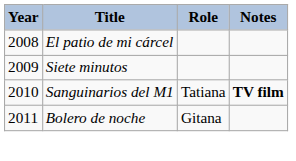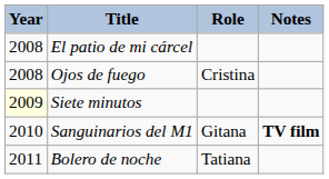+ row: 2008 | Ojos de fuego | Cristina
Siete minutos | Year: no background -> lightyellow background
Sanguinarios del M1 | Role: Tatiana -> Gitana
Bolero de noche | Role: Gitana -> Tatiana
